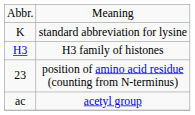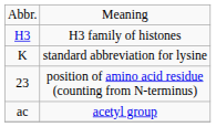rows swapped: H3 family of histones <-> standard abbreviation for lysine
